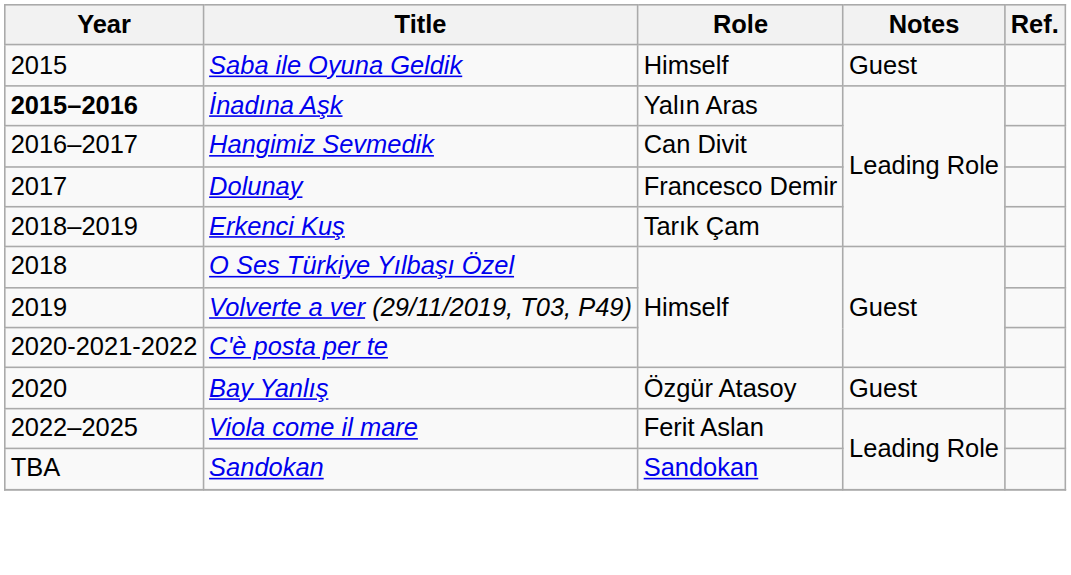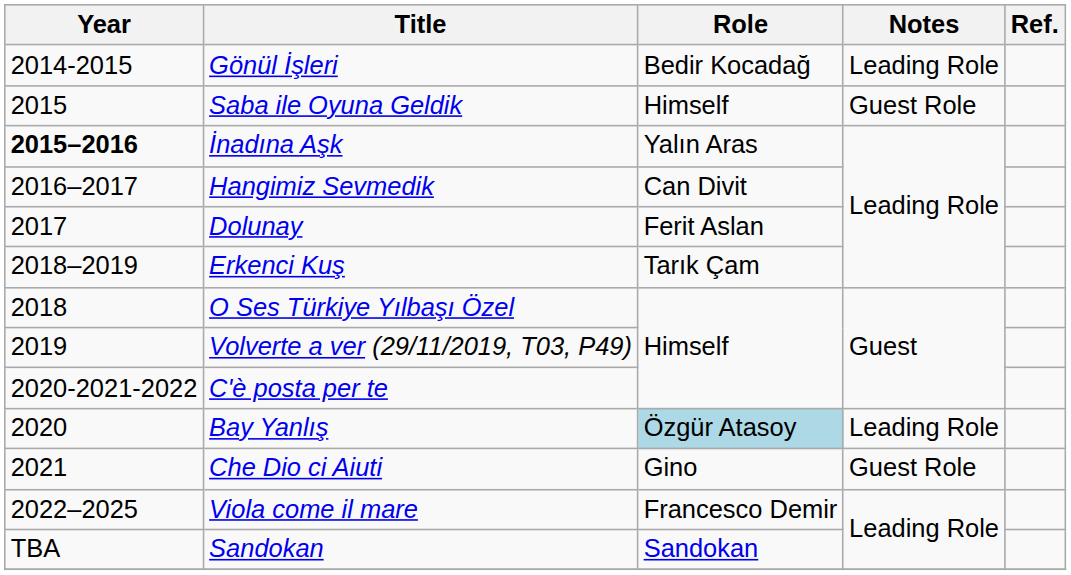+ row: 2014-2015 | Gönül İşleri | Bedir Kocadağ | Leading Role
Saba ile Oyuna Geldik | Notes: Guest -> Guest Role
Dolunay | Role: Francesco Demir -> Ferit Aslan
Bay Yanlış | Role: no background -> lightblue background
Bay Yanlış | Notes: Guest -> Leading Role
+ row: 2021 | Che Dio ci Aiuti | Gino | Guest Role
Viola come il mare | Role: Ferit Aslan -> Francesco Demir
